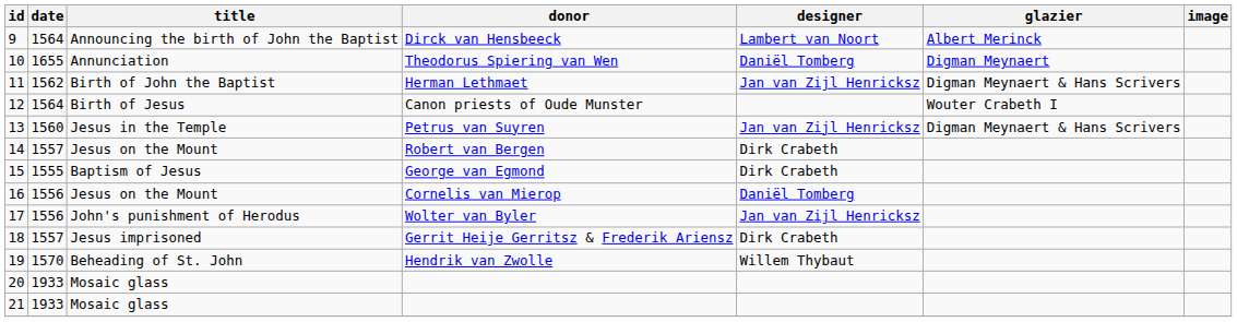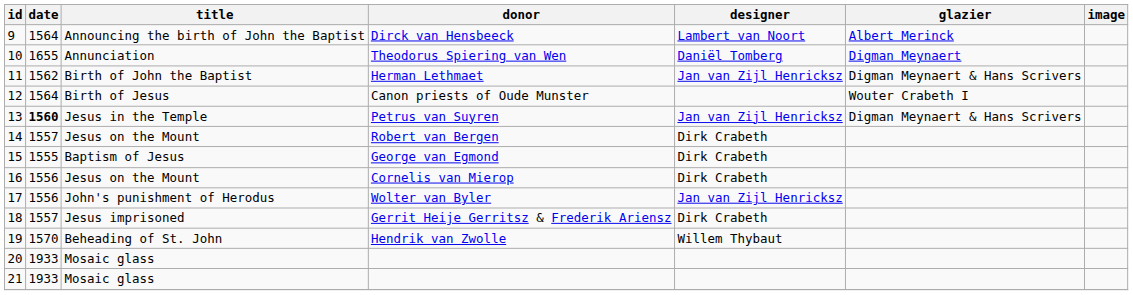Petrus van Suyren | date: normal -> bold
Cornelis van Mierop | designer: Daniël Tomberg -> Dirk Crabeth
